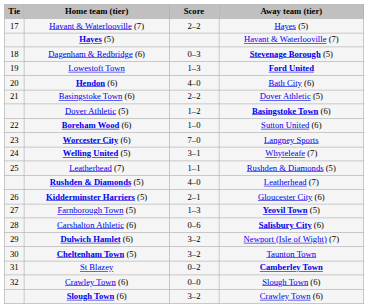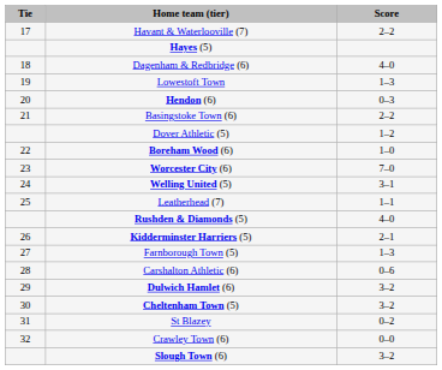- column: Away team (tier) | Hayes (5) | Havant & Waterlooville (7) | Stevenage Borough (5) | Ford United | Bath City (6) | Dover Athletic (5) | Basingstoke Town (6) | Sutton United (6) | Langney Sports | Whyteleafe (7) | Rushden & Diamonds (5) | Leatherhead (7) | Gloucester City (6) | Yeovil Town (5) | Salisbury City (6) | Newport (Isle of Wight) (7) | Taunton Town | Camberley Town | Slough Town (6) | Crawley Town (6)
Dagenham & Redbridge (6) | Score: 0–3 -> 4–0
Hendon (6) | Score: 4–0 -> 0–3
